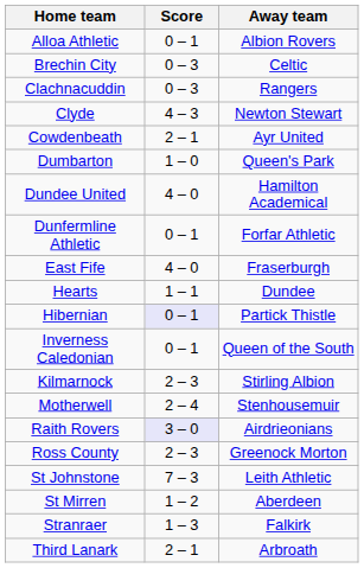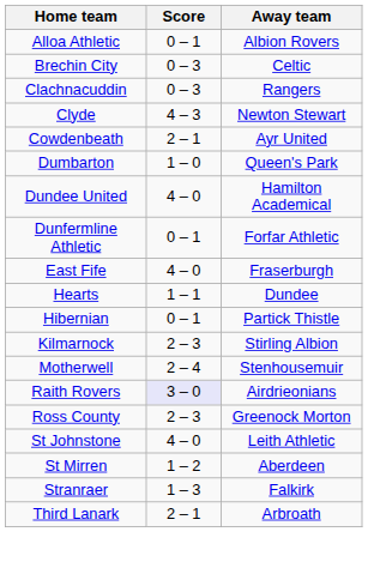Hibernian | Score: lavender background -> no background
- row: Inverness Caledonian | 0 – 1 | Queen of the South
St Johnstone | Score: 7 – 3 -> 4 – 0
